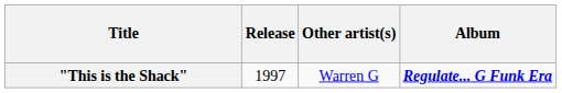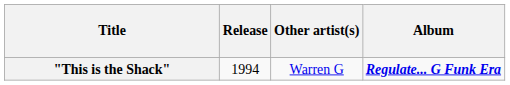"This is the Shack" | Release: 1997 -> 1994
